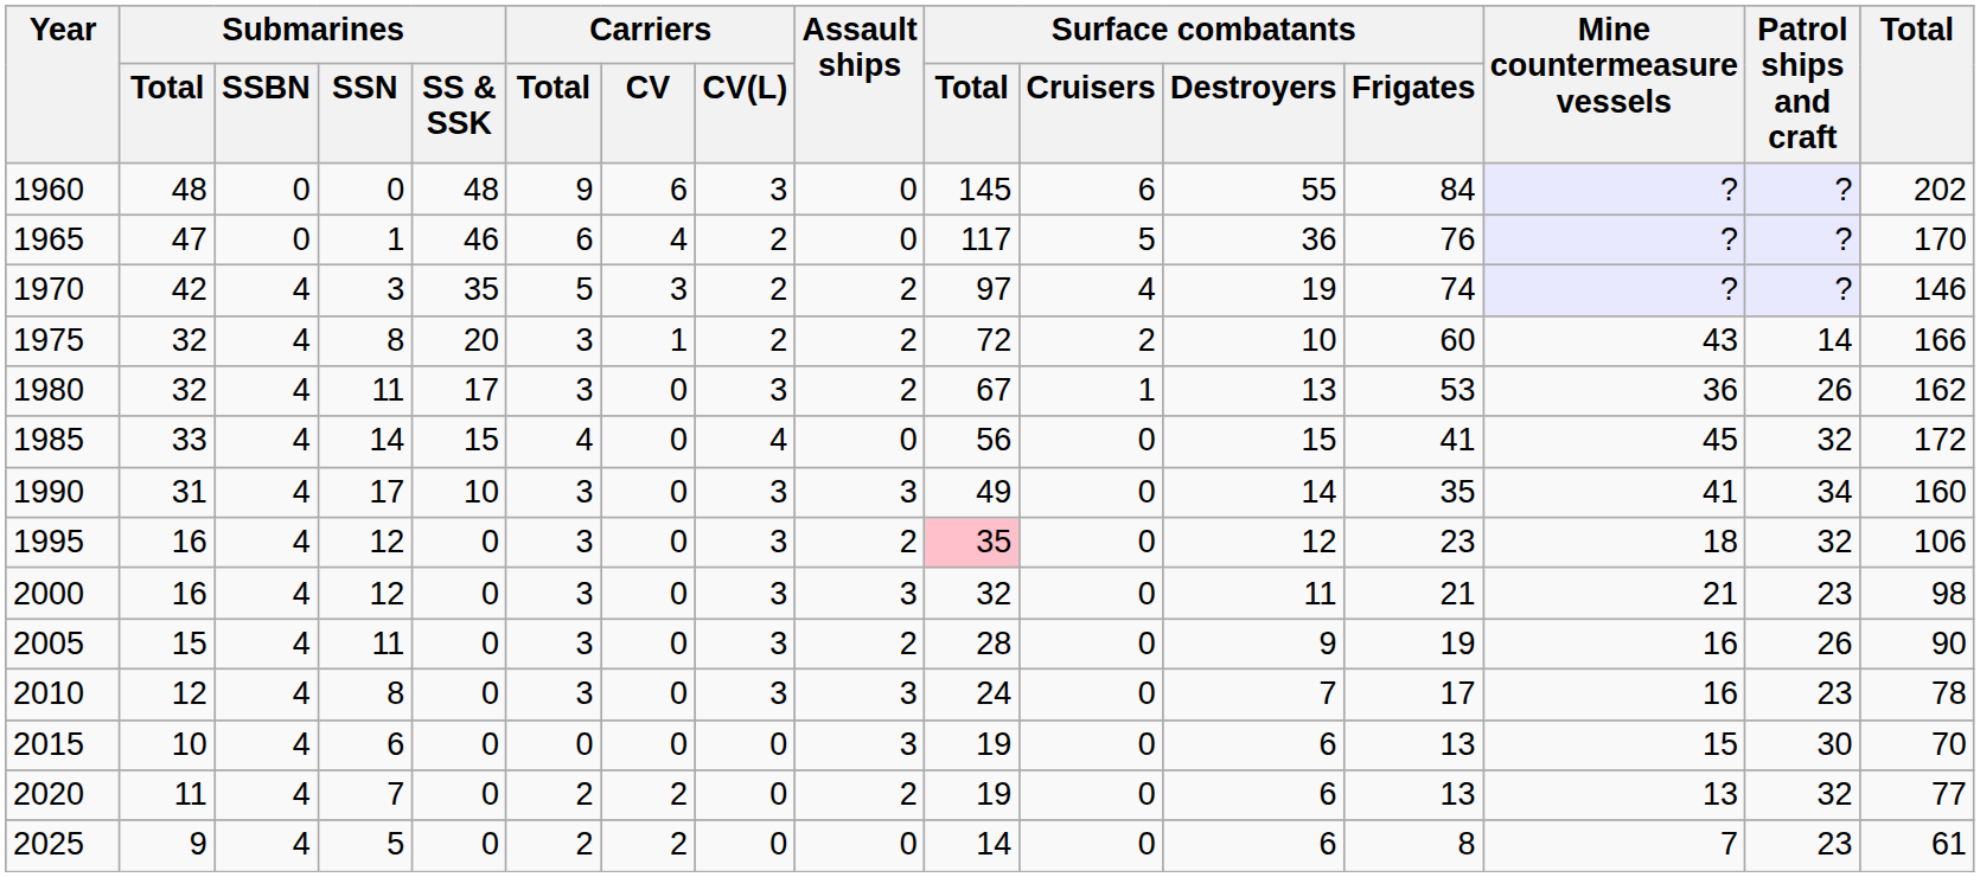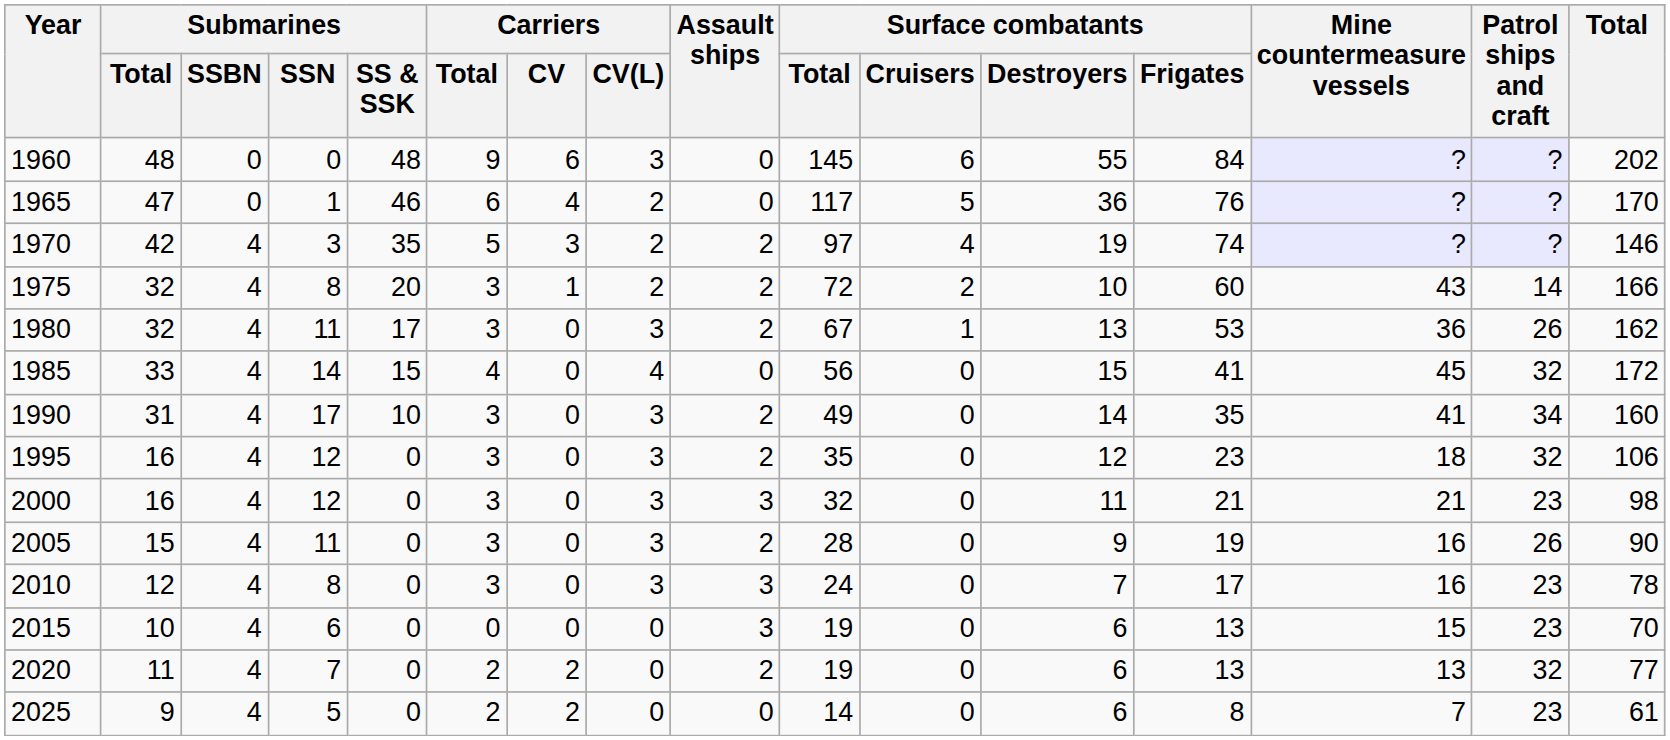1990 | Assault ships: 3 -> 2
1995 | Surface combatants / Total: pink background -> no background
2015 | Patrol ships and craft: 30 -> 23
